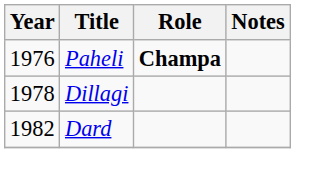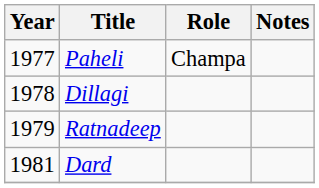Paheli | Year: 1976 -> 1977
Paheli | Role: bold -> normal
+ row: 1979 | Ratnadeep
Dard | Year: 1982 -> 1981
